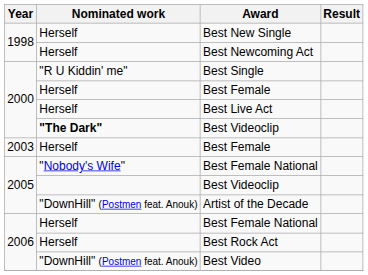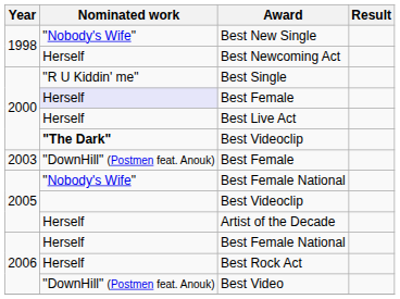Best New Single | Nominated work: Herself -> "Nobody's Wife"
2000 / Best Female | Nominated work: no background -> lavender background
2003 / Best Female | Nominated work: Herself -> "DownHill" (Postmen feat. Anouk)
Artist of the Decade | Nominated work: "DownHill" (Postmen feat. Anouk) -> Herself
